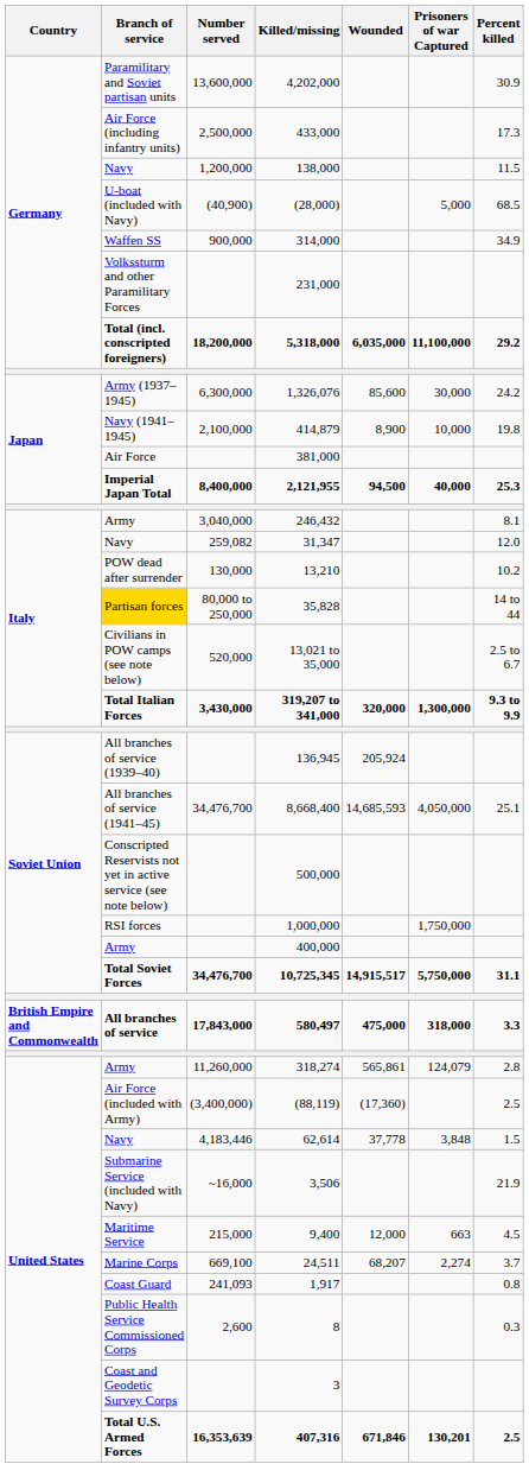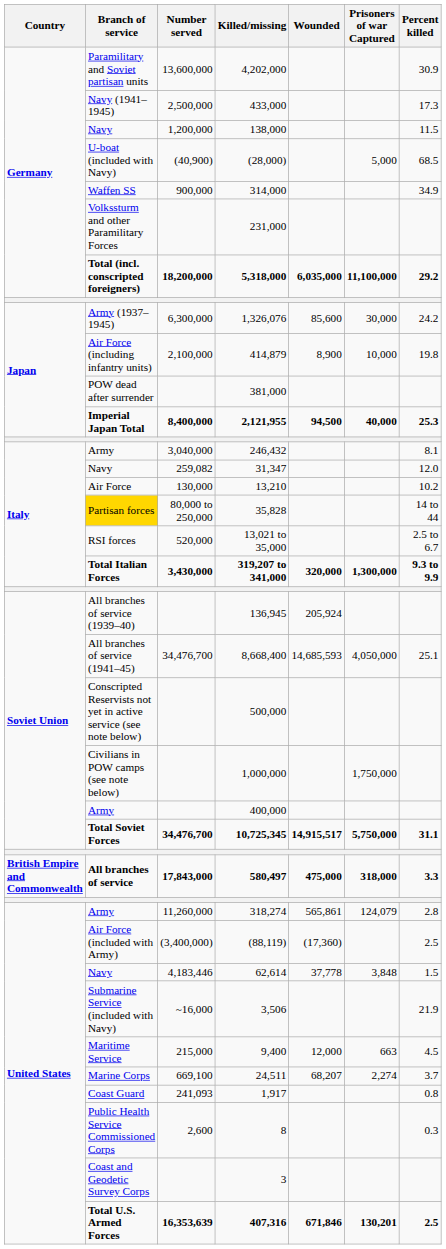433,000 | Branch of service: Air Force (including infantry units) -> Navy (1941–1945)
414,879 | Branch of service: Navy (1941–1945) -> Air Force (including infantry units)
381,000 | Branch of service: Air Force -> POW dead after surrender
13,210 | Branch of service: POW dead after surrender -> Air Force
13,021 to 35,000 | Branch of service: Civilians in POW camps (see note below) -> RSI forces
1,000,000 | Branch of service: RSI forces -> Civilians in POW camps (see note below)
